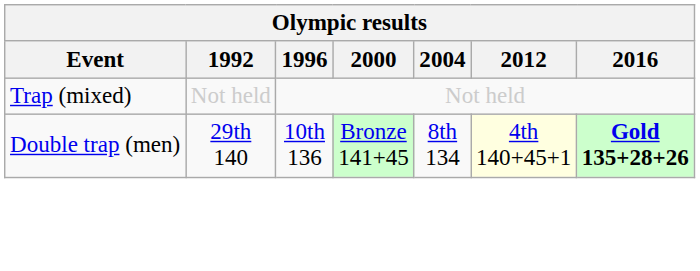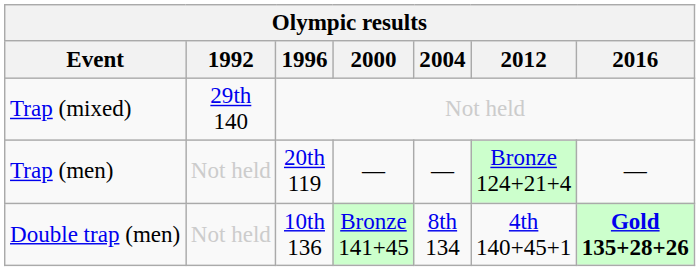Trap (mixed) | 1992: Not held -> 29th 140
+ row: Trap (men) | Not held | 20th 119 | — | — | Bronze 124+21+4 | —
Double trap (men) | 1992: 29th 140 -> Not held
Double trap (men) | 2012: lightyellow background -> no background
